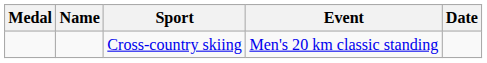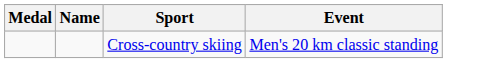- column: Date
